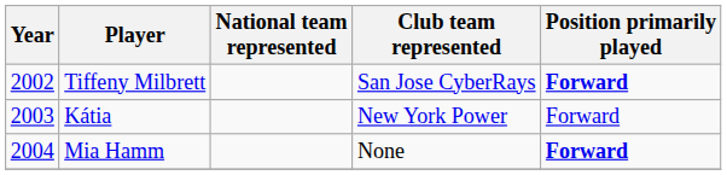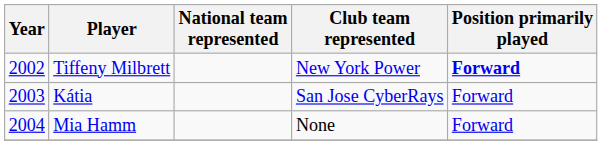Tiffeny Milbrett | Club team represented: San Jose CyberRays -> New York Power
Kátia | Club team represented: New York Power -> San Jose CyberRays
Mia Hamm | Position primarily played: bold -> normal
